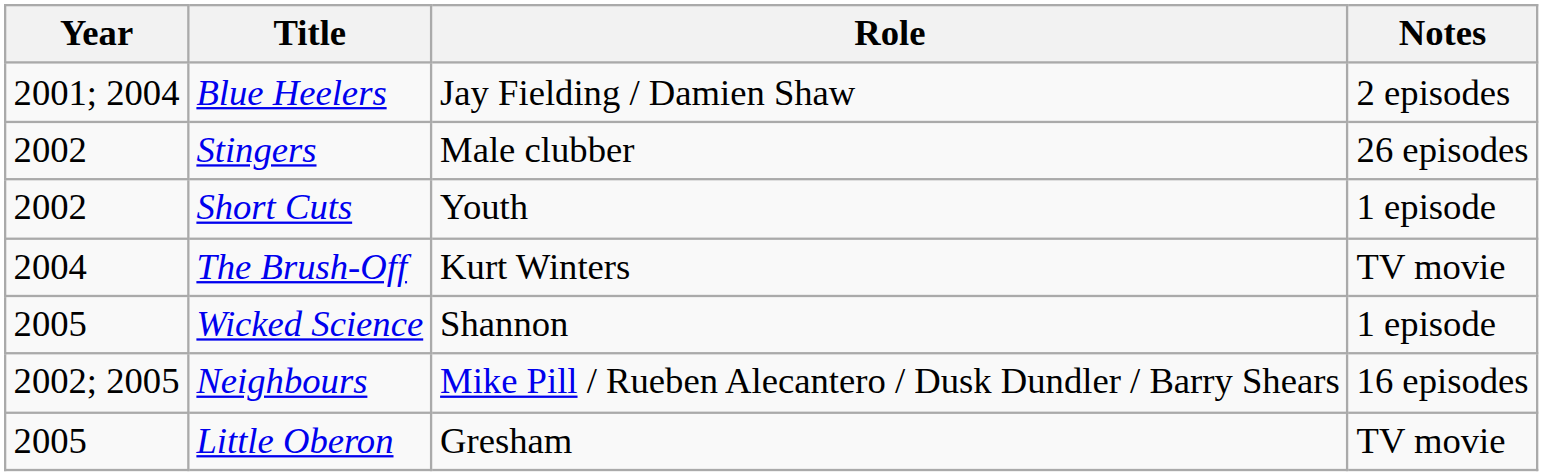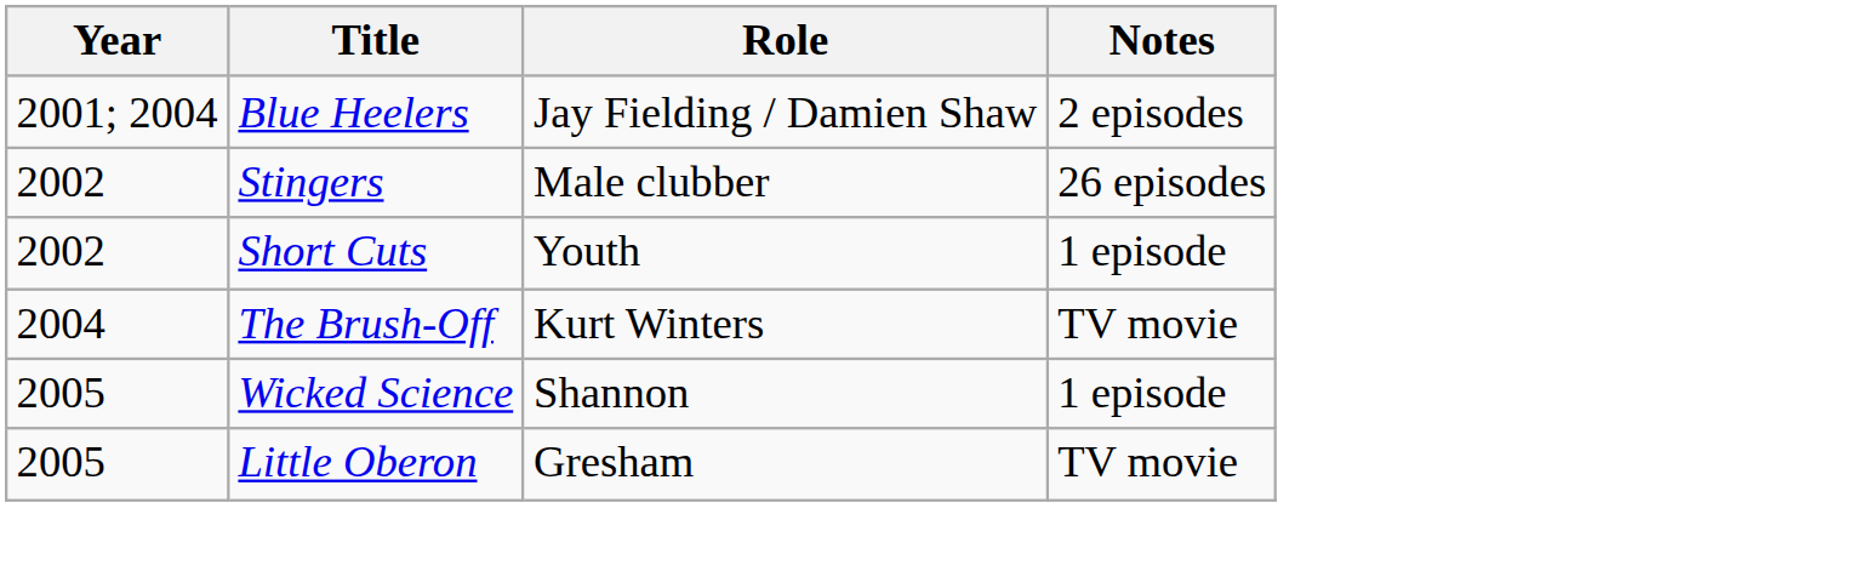- row: 2002; 2005 | Neighbours | Mike Pill / Rueben Alecantero / Dusk Dundler / Barry Shears | 16 episodes
